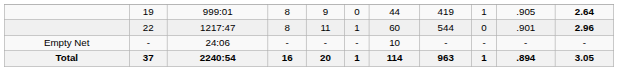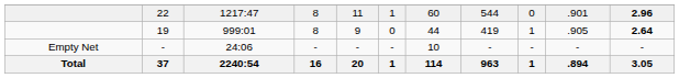rows swapped: 19 <-> 22
